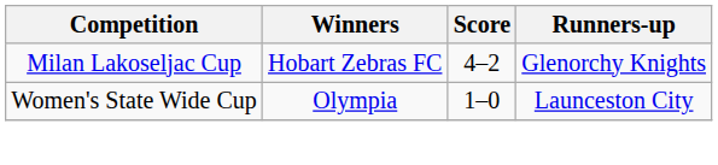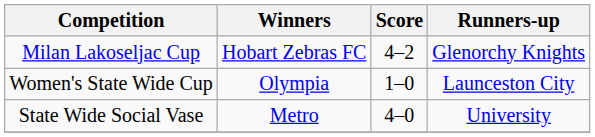+ row: State Wide Social Vase | Metro | 4–0 | University
